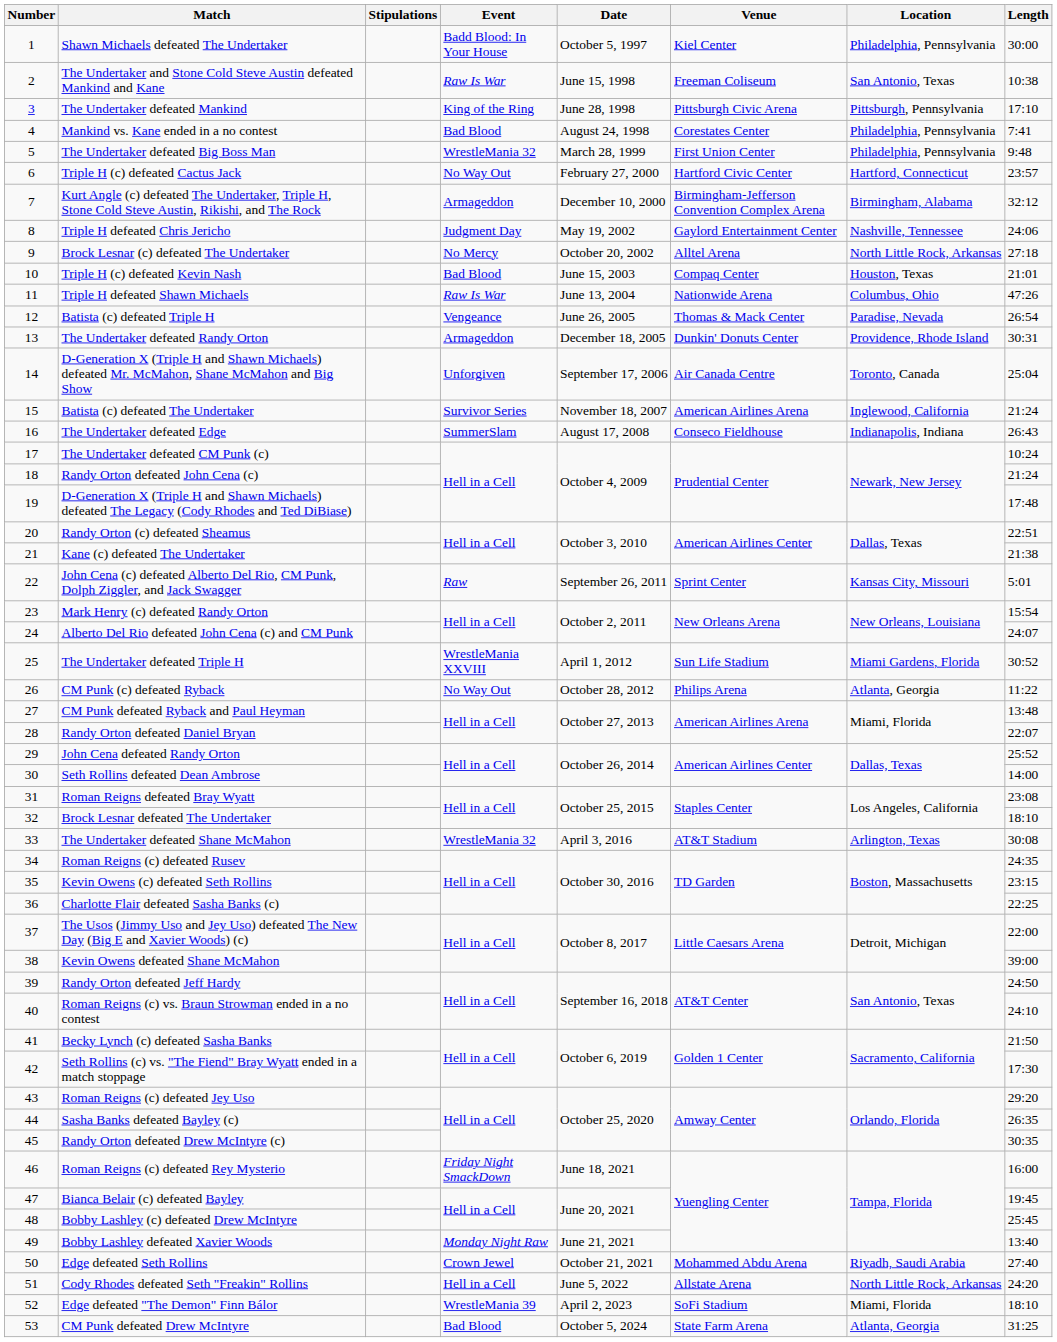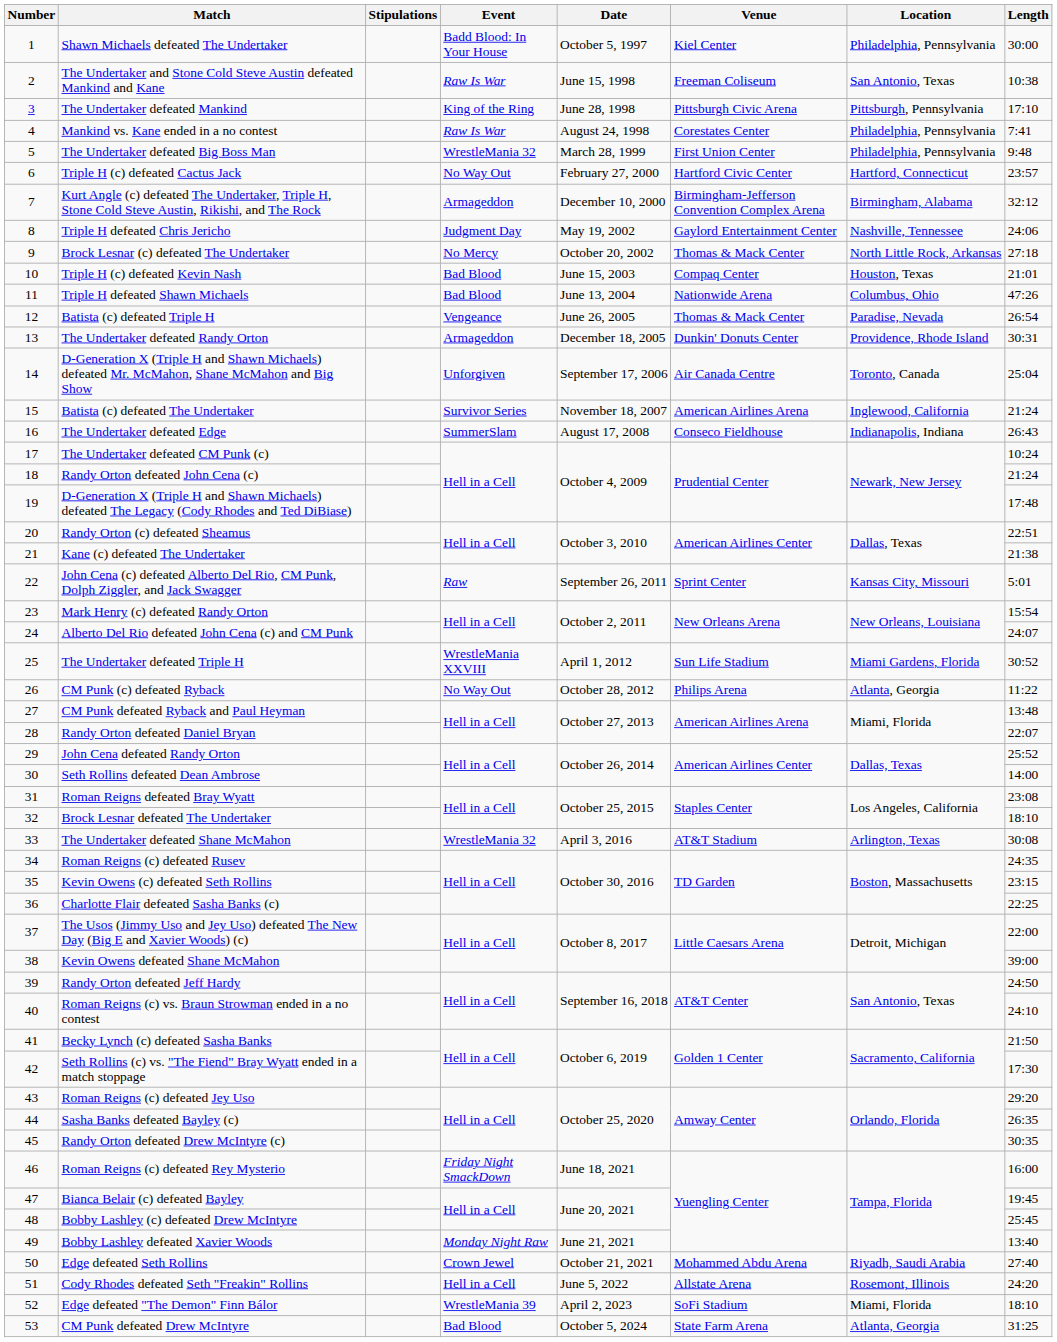Mankind vs. Kane ended in a no contest | Event: Bad Blood -> Raw Is War
Brock Lesnar (c) defeated The Undertaker | Venue: Alltel Arena -> Thomas & Mack Center
Triple H defeated Shawn Michaels | Event: Raw Is War -> Bad Blood
Cody Rhodes defeated Seth "Freakin" Rollins | Location: North Little Rock, Arkansas -> Rosemont, Illinois
